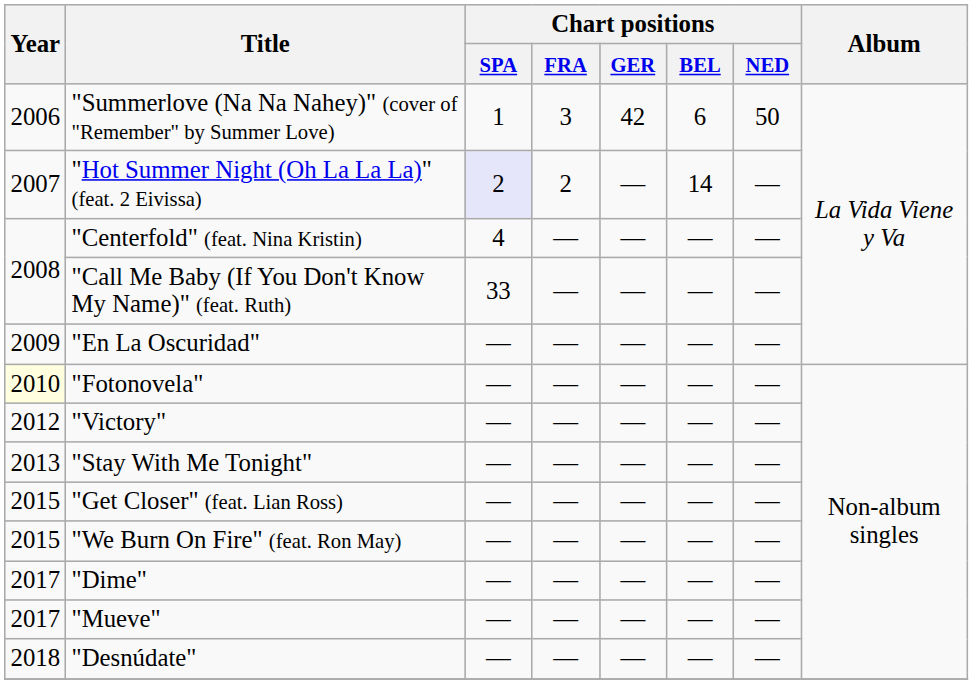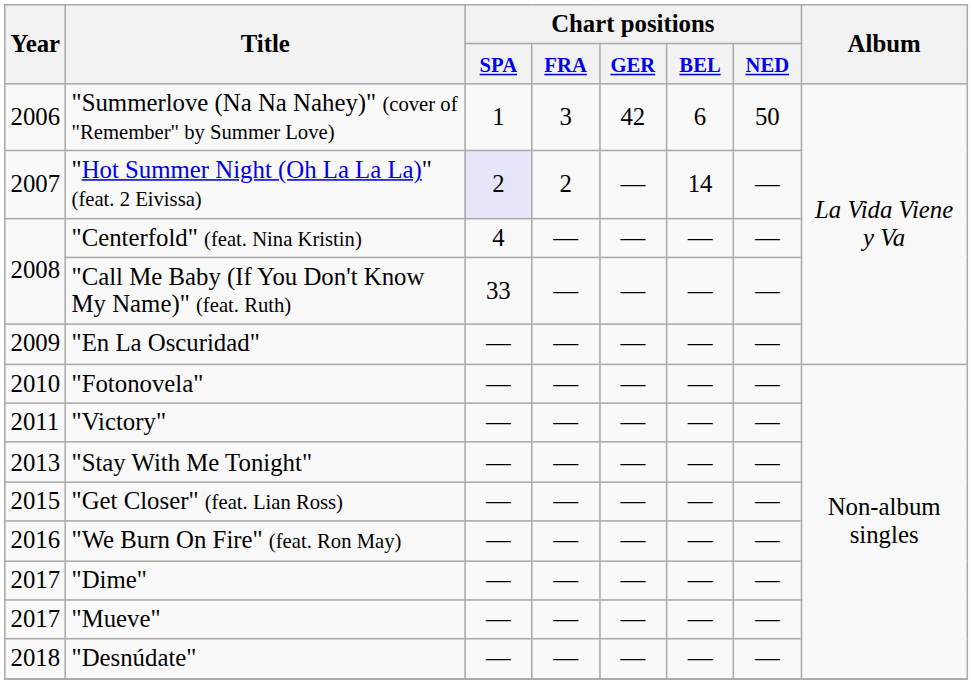"Fotonovela" | Year: lightyellow background -> no background
"Victory" | Year: 2012 -> 2011
"We Burn On Fire" (feat. Ron May) | Year: 2015 -> 2016
